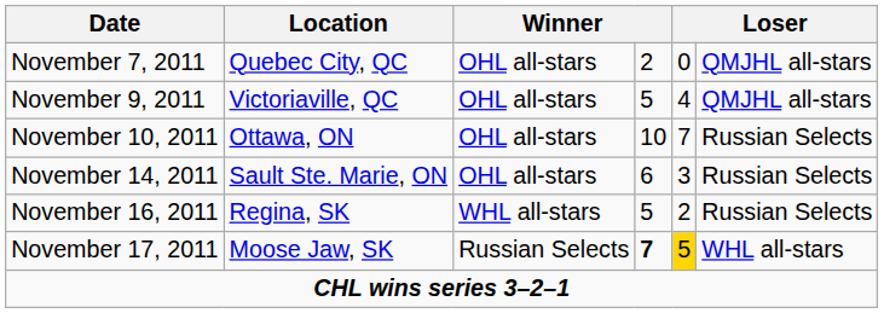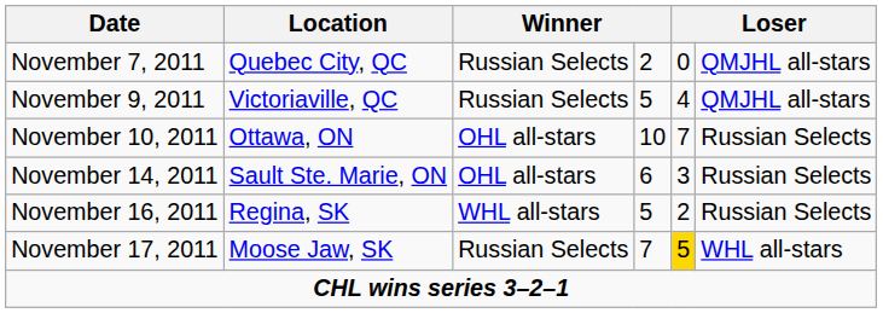November 7, 2011 | column 3: OHL all-stars -> Russian Selects
November 9, 2011 | column 3: OHL all-stars -> Russian Selects
November 17, 2011 | column 4: bold -> normal
